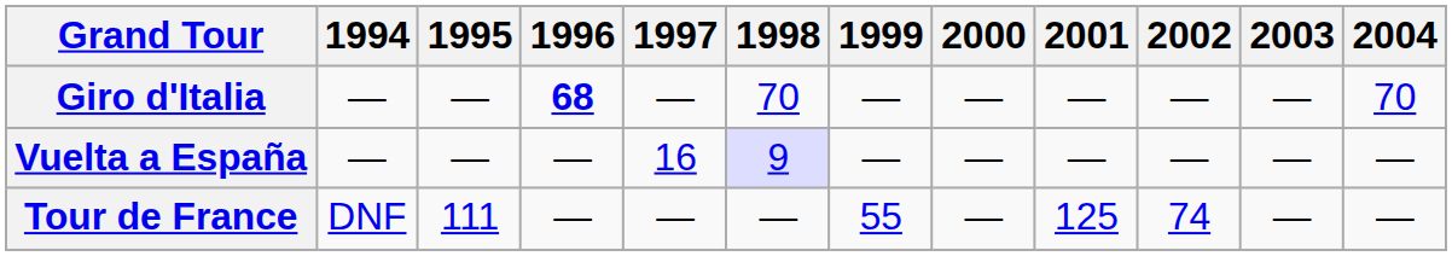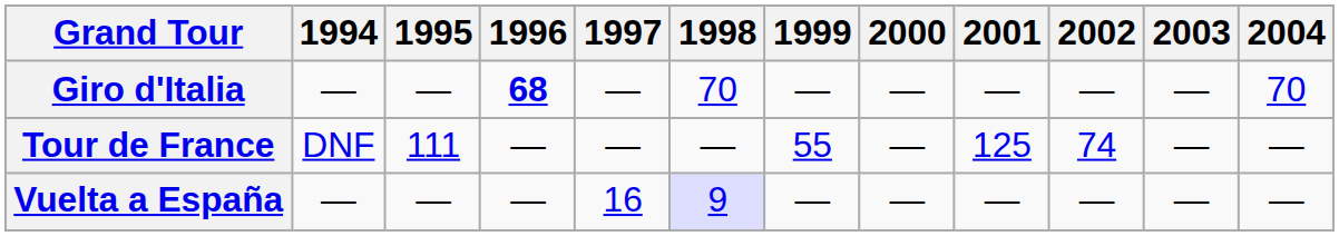rows swapped: Tour de France <-> Vuelta a España
